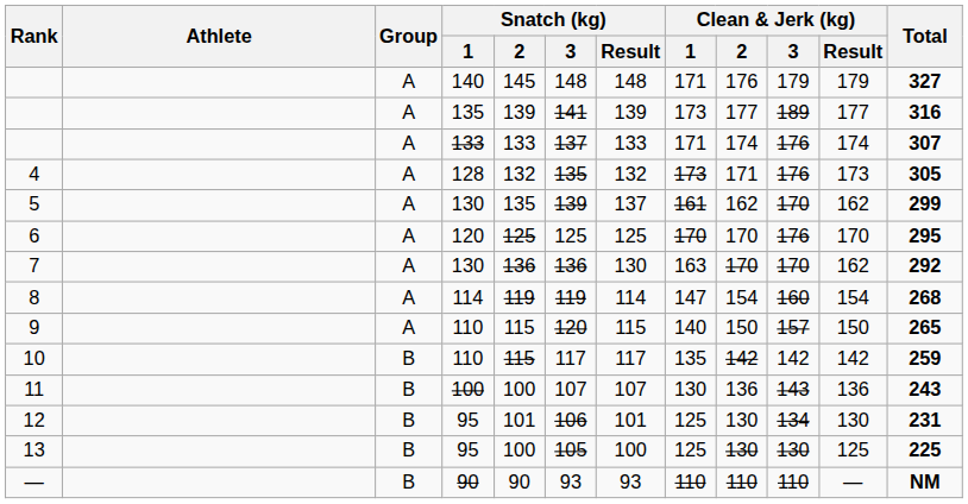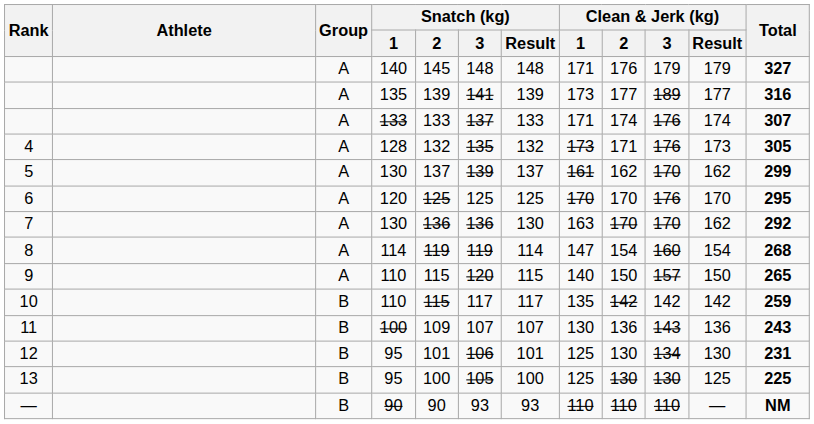5 | Snatch (kg) / 2: 135 -> 137
11 | Snatch (kg) / 2: 100 -> 109
